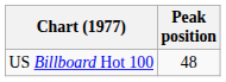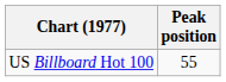US Billboard Hot 100 | Peak position: 48 -> 55
